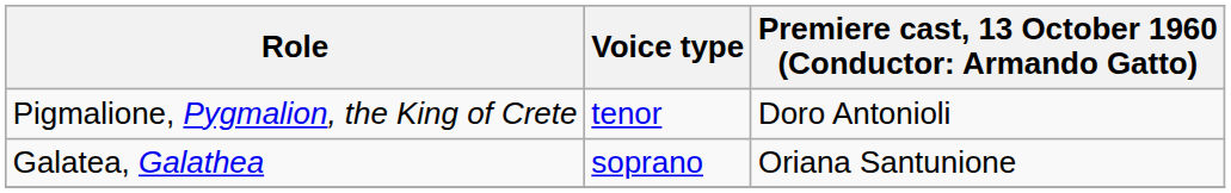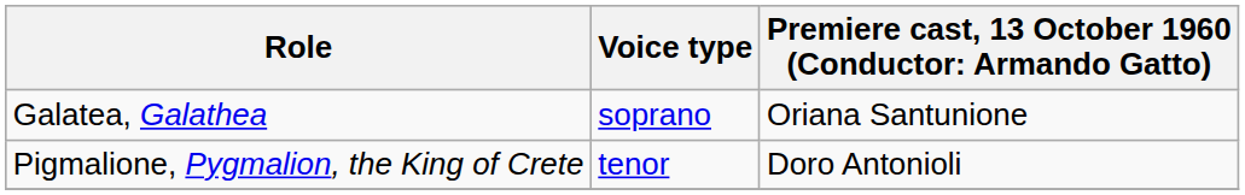rows swapped: Pigmalione, Pygmalion, the King of Crete <-> Galatea, Galathea
